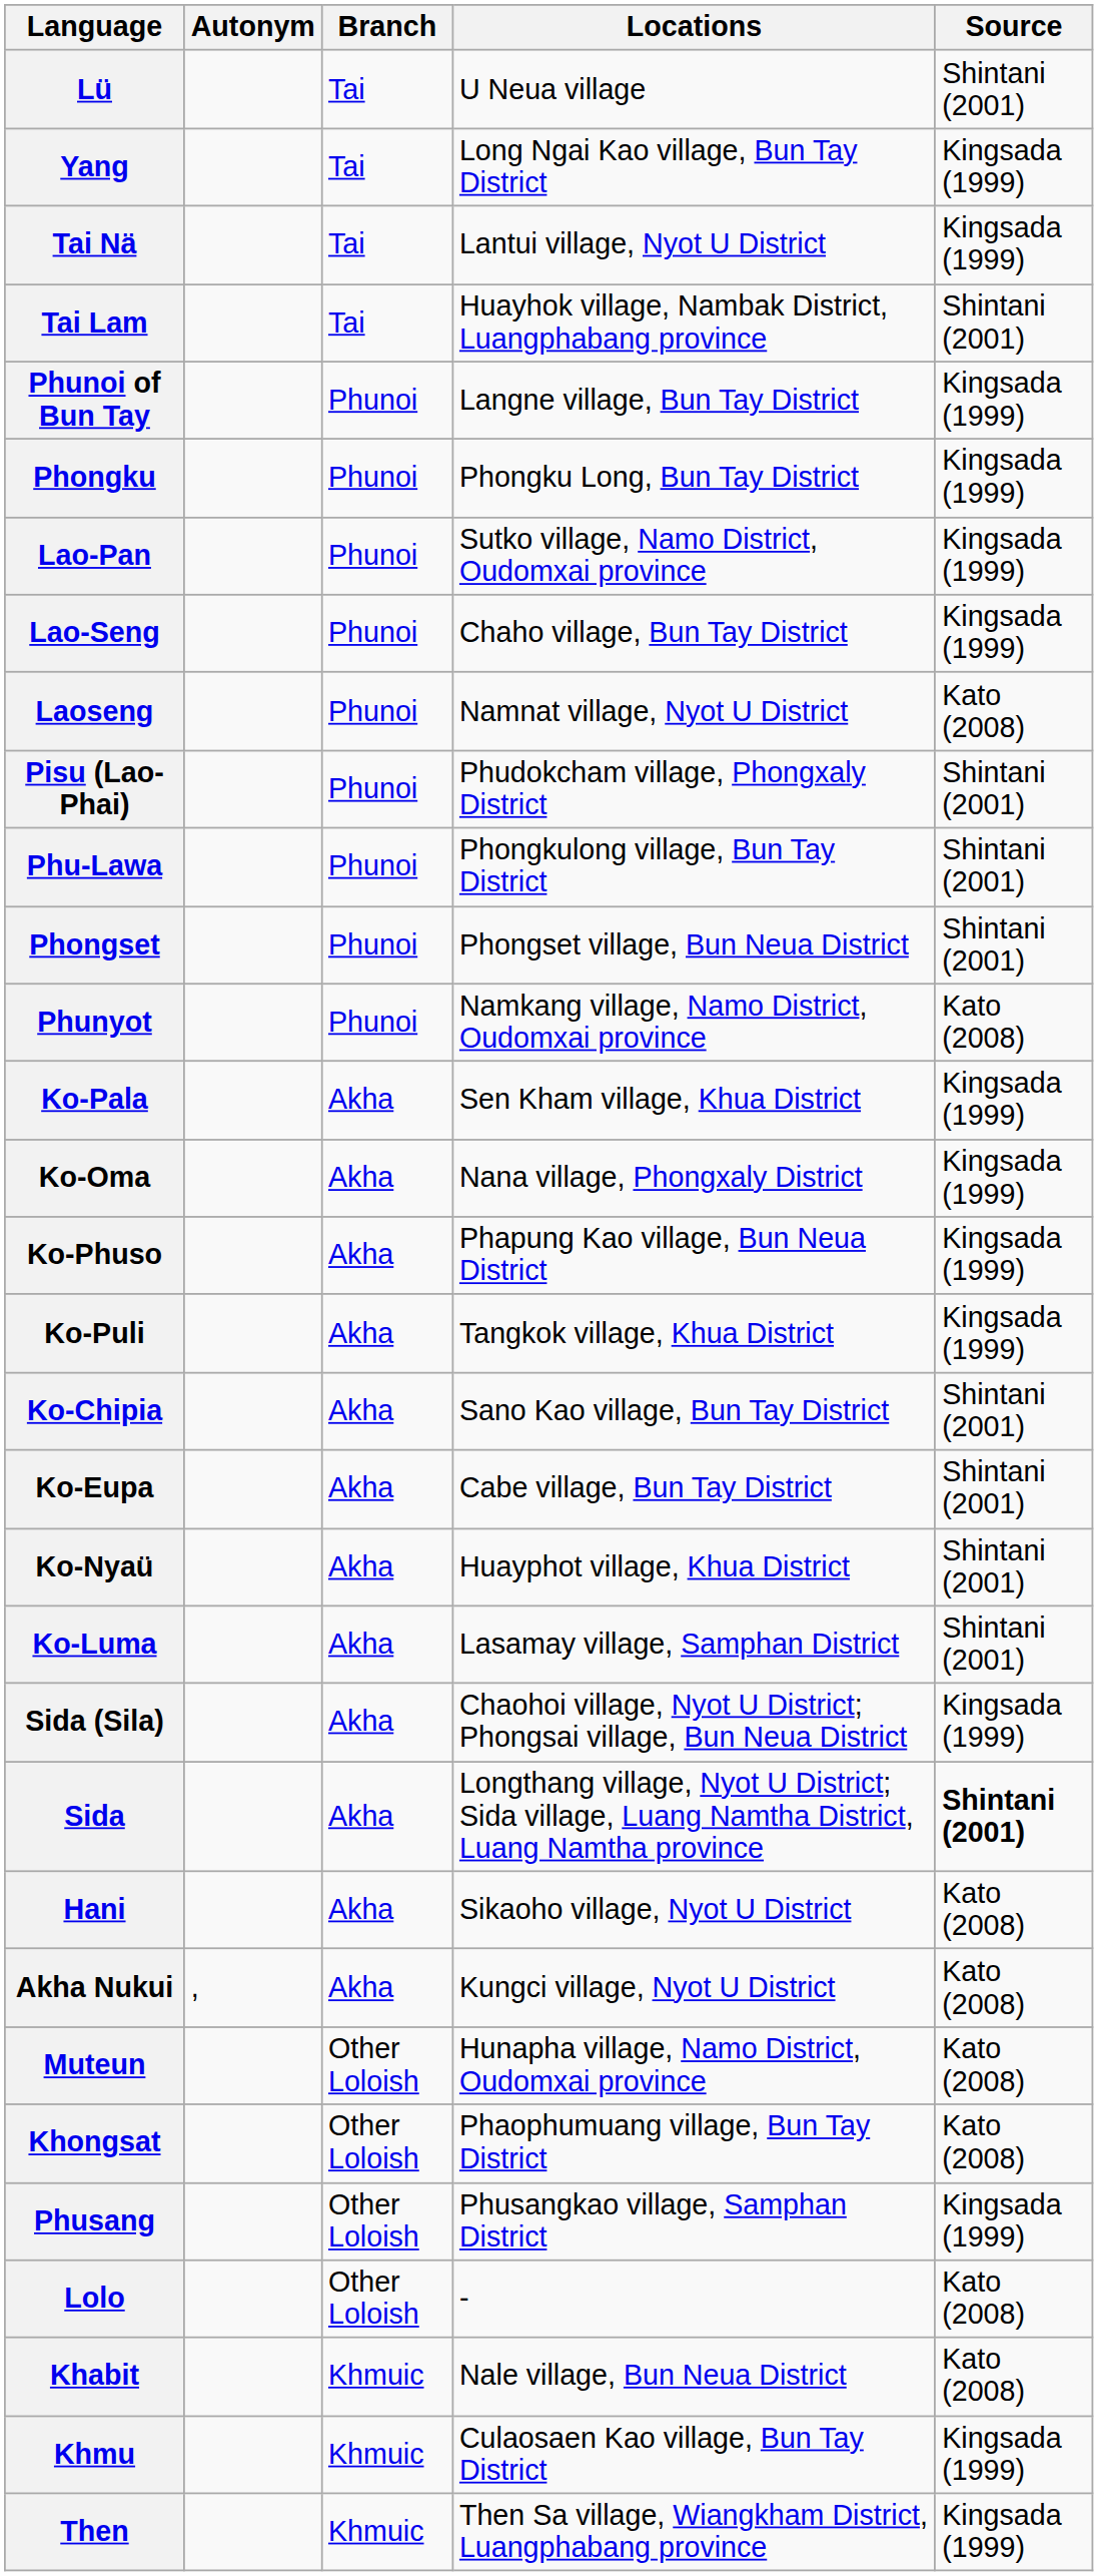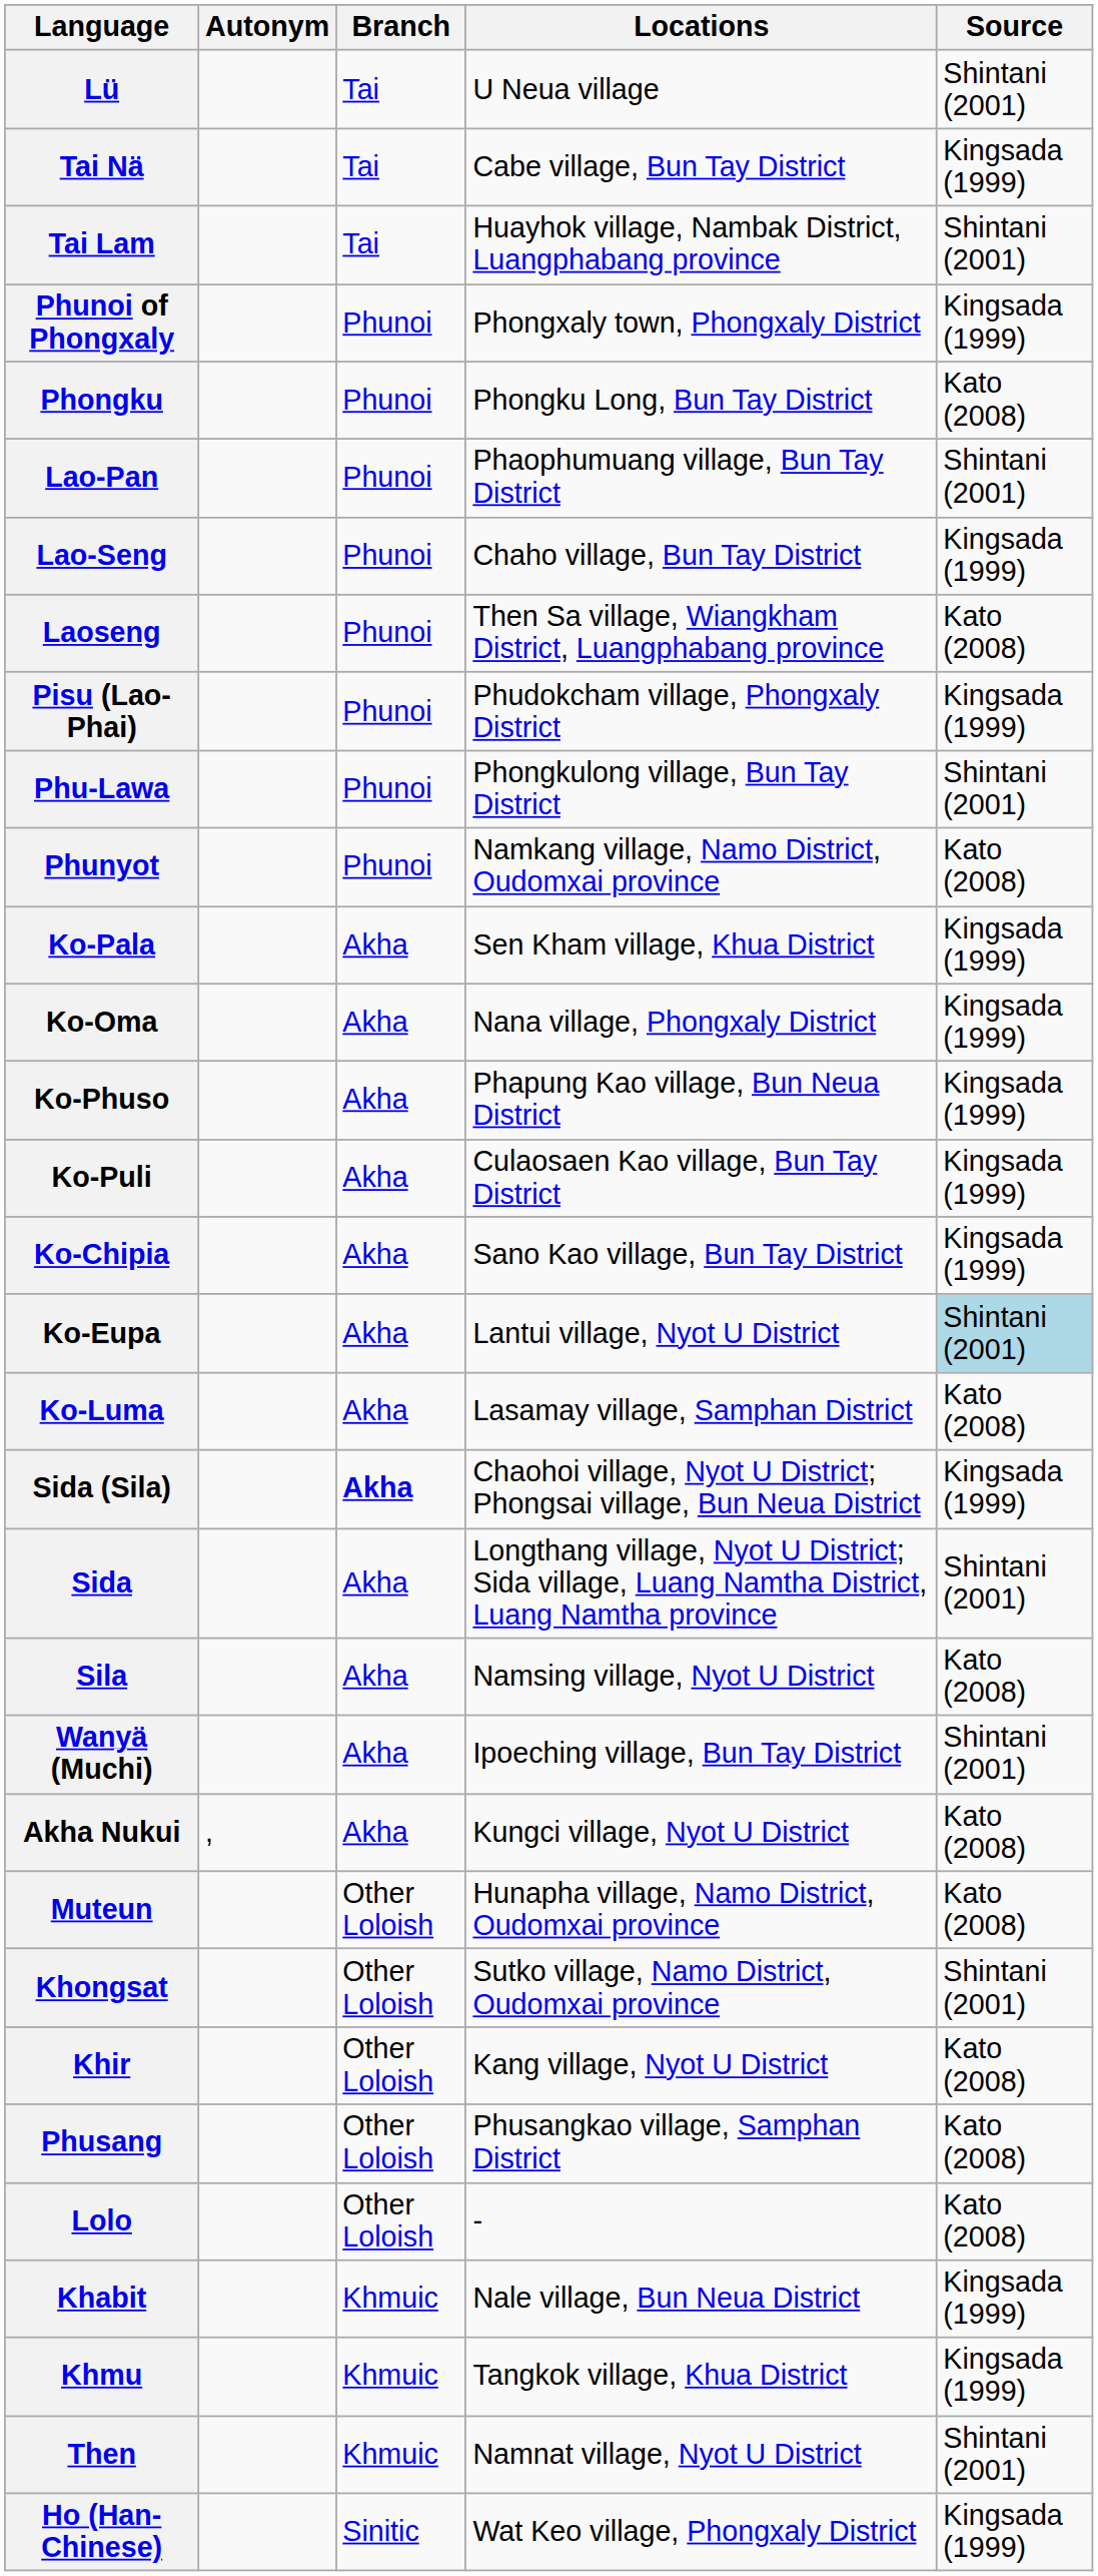- row: Yang | Tai | Long Ngai Kao village, Bun Tay District | Kingsada (1999)
Tai Nä | Locations: Lantui village, Nyot U District -> Cabe village, Bun Tay District
+ row: Phunoi of Phongxaly | Phunoi | Phongxaly town, Phongxaly District | Kingsada (1999)
- row: Phunoi of Bun Tay | Phunoi | Langne village, Bun Tay District | Kingsada (1999)
Phongku | Source: Kingsada (1999) -> Kato (2008)
Lao-Pan | Locations: Sutko village, Namo District, Oudomxai province -> Phaophumuang village, Bun Tay District
Lao-Pan | Source: Kingsada (1999) -> Shintani (2001)
Laoseng | Locations: Namnat village, Nyot U District -> Then Sa village, Wiangkham District, Luangphabang province
Pisu (Lao-Phai) | Source: Shintani (2001) -> Kingsada (1999)
- row: Phongset | Phunoi | Phongset village, Bun Neua District | Shintani (2001)
Ko-Puli | Locations: Tangkok village, Khua District -> Culaosaen Kao village, Bun Tay District
Ko-Chipia | Source: Shintani (2001) -> Kingsada (1999)
Ko-Eupa | Locations: Cabe village, Bun Tay District -> Lantui village, Nyot U District
Ko-Eupa | Source: no background -> lightblue background
- row: Ko-Nyaü | Akha | Huayphot village, Khua District | Shintani (2001)
Ko-Luma | Source: Shintani (2001) -> Kato (2008)
Sida (Sila) | Branch: normal -> bold
Sida | Source: bold -> normal
+ row: Sila | Akha | Namsing village, Nyot U District | Kato (2008)
+ row: Wanyä (Muchi) | Akha | Ipoeching village, Bun Tay District | Shintani (2001)
- row: Hani | Akha | Sikaoho village, Nyot U District | Kato (2008)
Khongsat | Locations: Phaophumuang village, Bun Tay District -> Sutko village, Namo District, Oudomxai province
Khongsat | Source: Kato (2008) -> Shintani (2001)
+ row: Khir | Other Loloish | Kang village, Nyot U District | Kato (2008)
Phusang | Source: Kingsada (1999) -> Kato (2008)
Khabit | Source: Kato (2008) -> Kingsada (1999)
Khmu | Locations: Culaosaen Kao village, Bun Tay District -> Tangkok village, Khua District
Then | Locations: Then Sa village, Wiangkham District, Luangphabang province -> Namnat village, Nyot U District
Then | Source: Kingsada (1999) -> Shintani (2001)
+ row: Ho (Han-Chinese) | Sinitic | Wat Keo village, Phongxaly District | Kingsada (1999)
